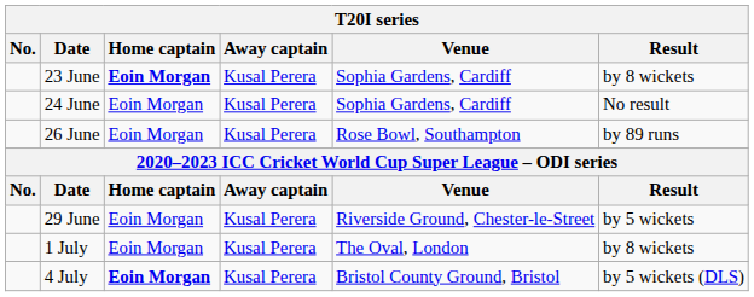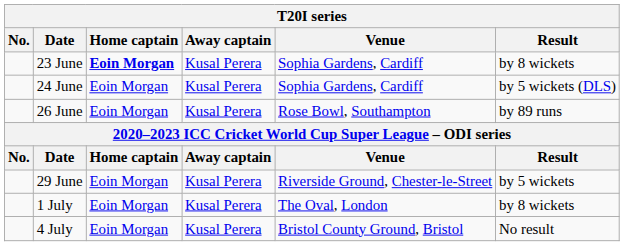24 June | Result: No result -> by 5 wickets (DLS)
4 July | Home captain: bold -> normal
4 July | Result: by 5 wickets (DLS) -> No result
